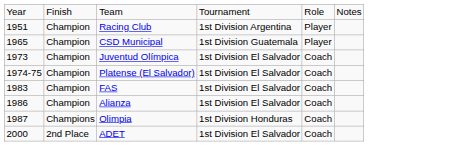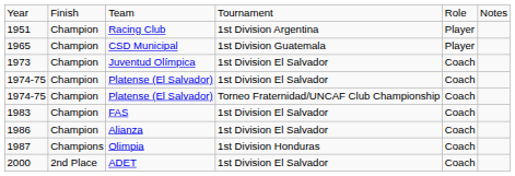+ row: 1974-75 | Champion | Platense (El Salvador) | Torneo Fraternidad/UNCAF Club Championship | Coach
